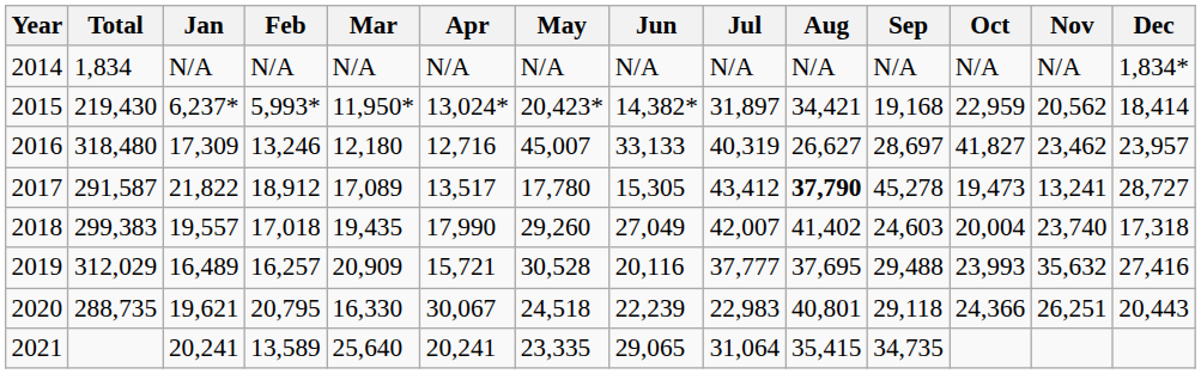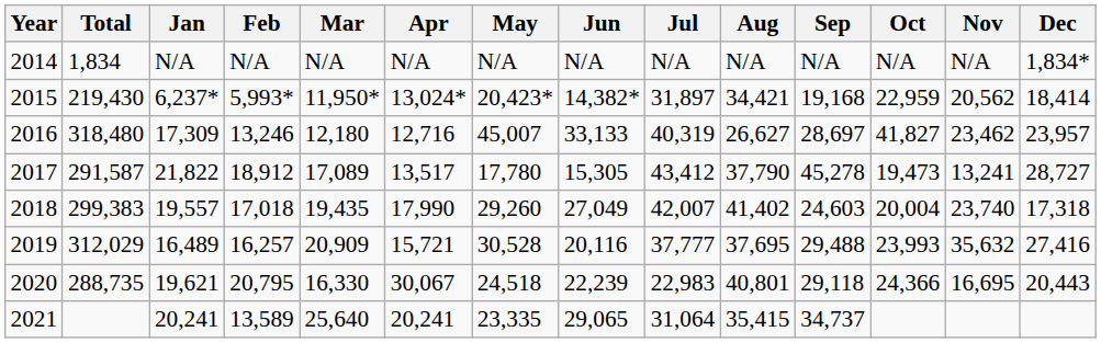2017 | Aug: bold -> normal
2020 | Nov: 26,251 -> 16,695
2021 | Sep: 34,735 -> 34,737
